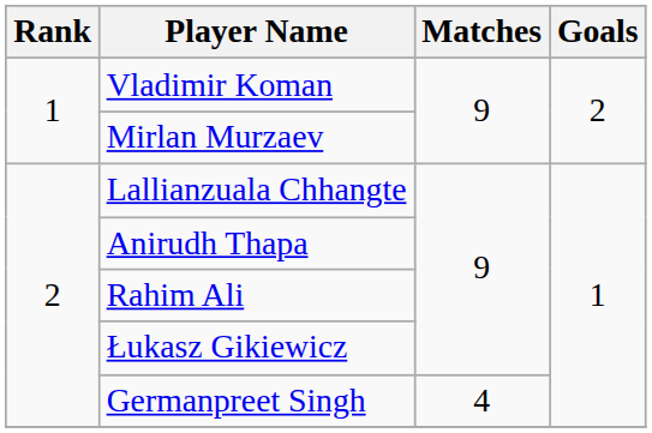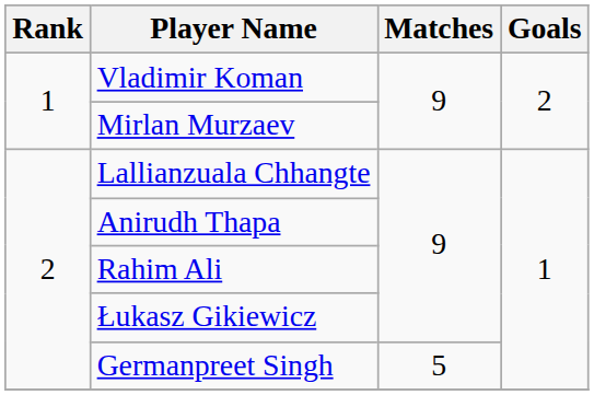Germanpreet Singh | Matches: 4 -> 5
